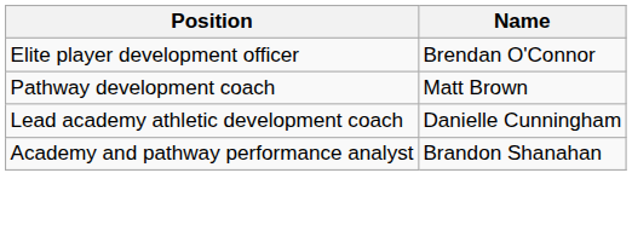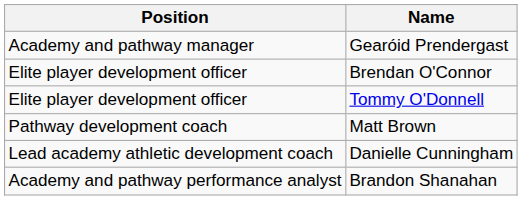+ row: Academy and pathway manager | Gearóid Prendergast
+ row: Elite player development officer | Tommy O'Donnell
